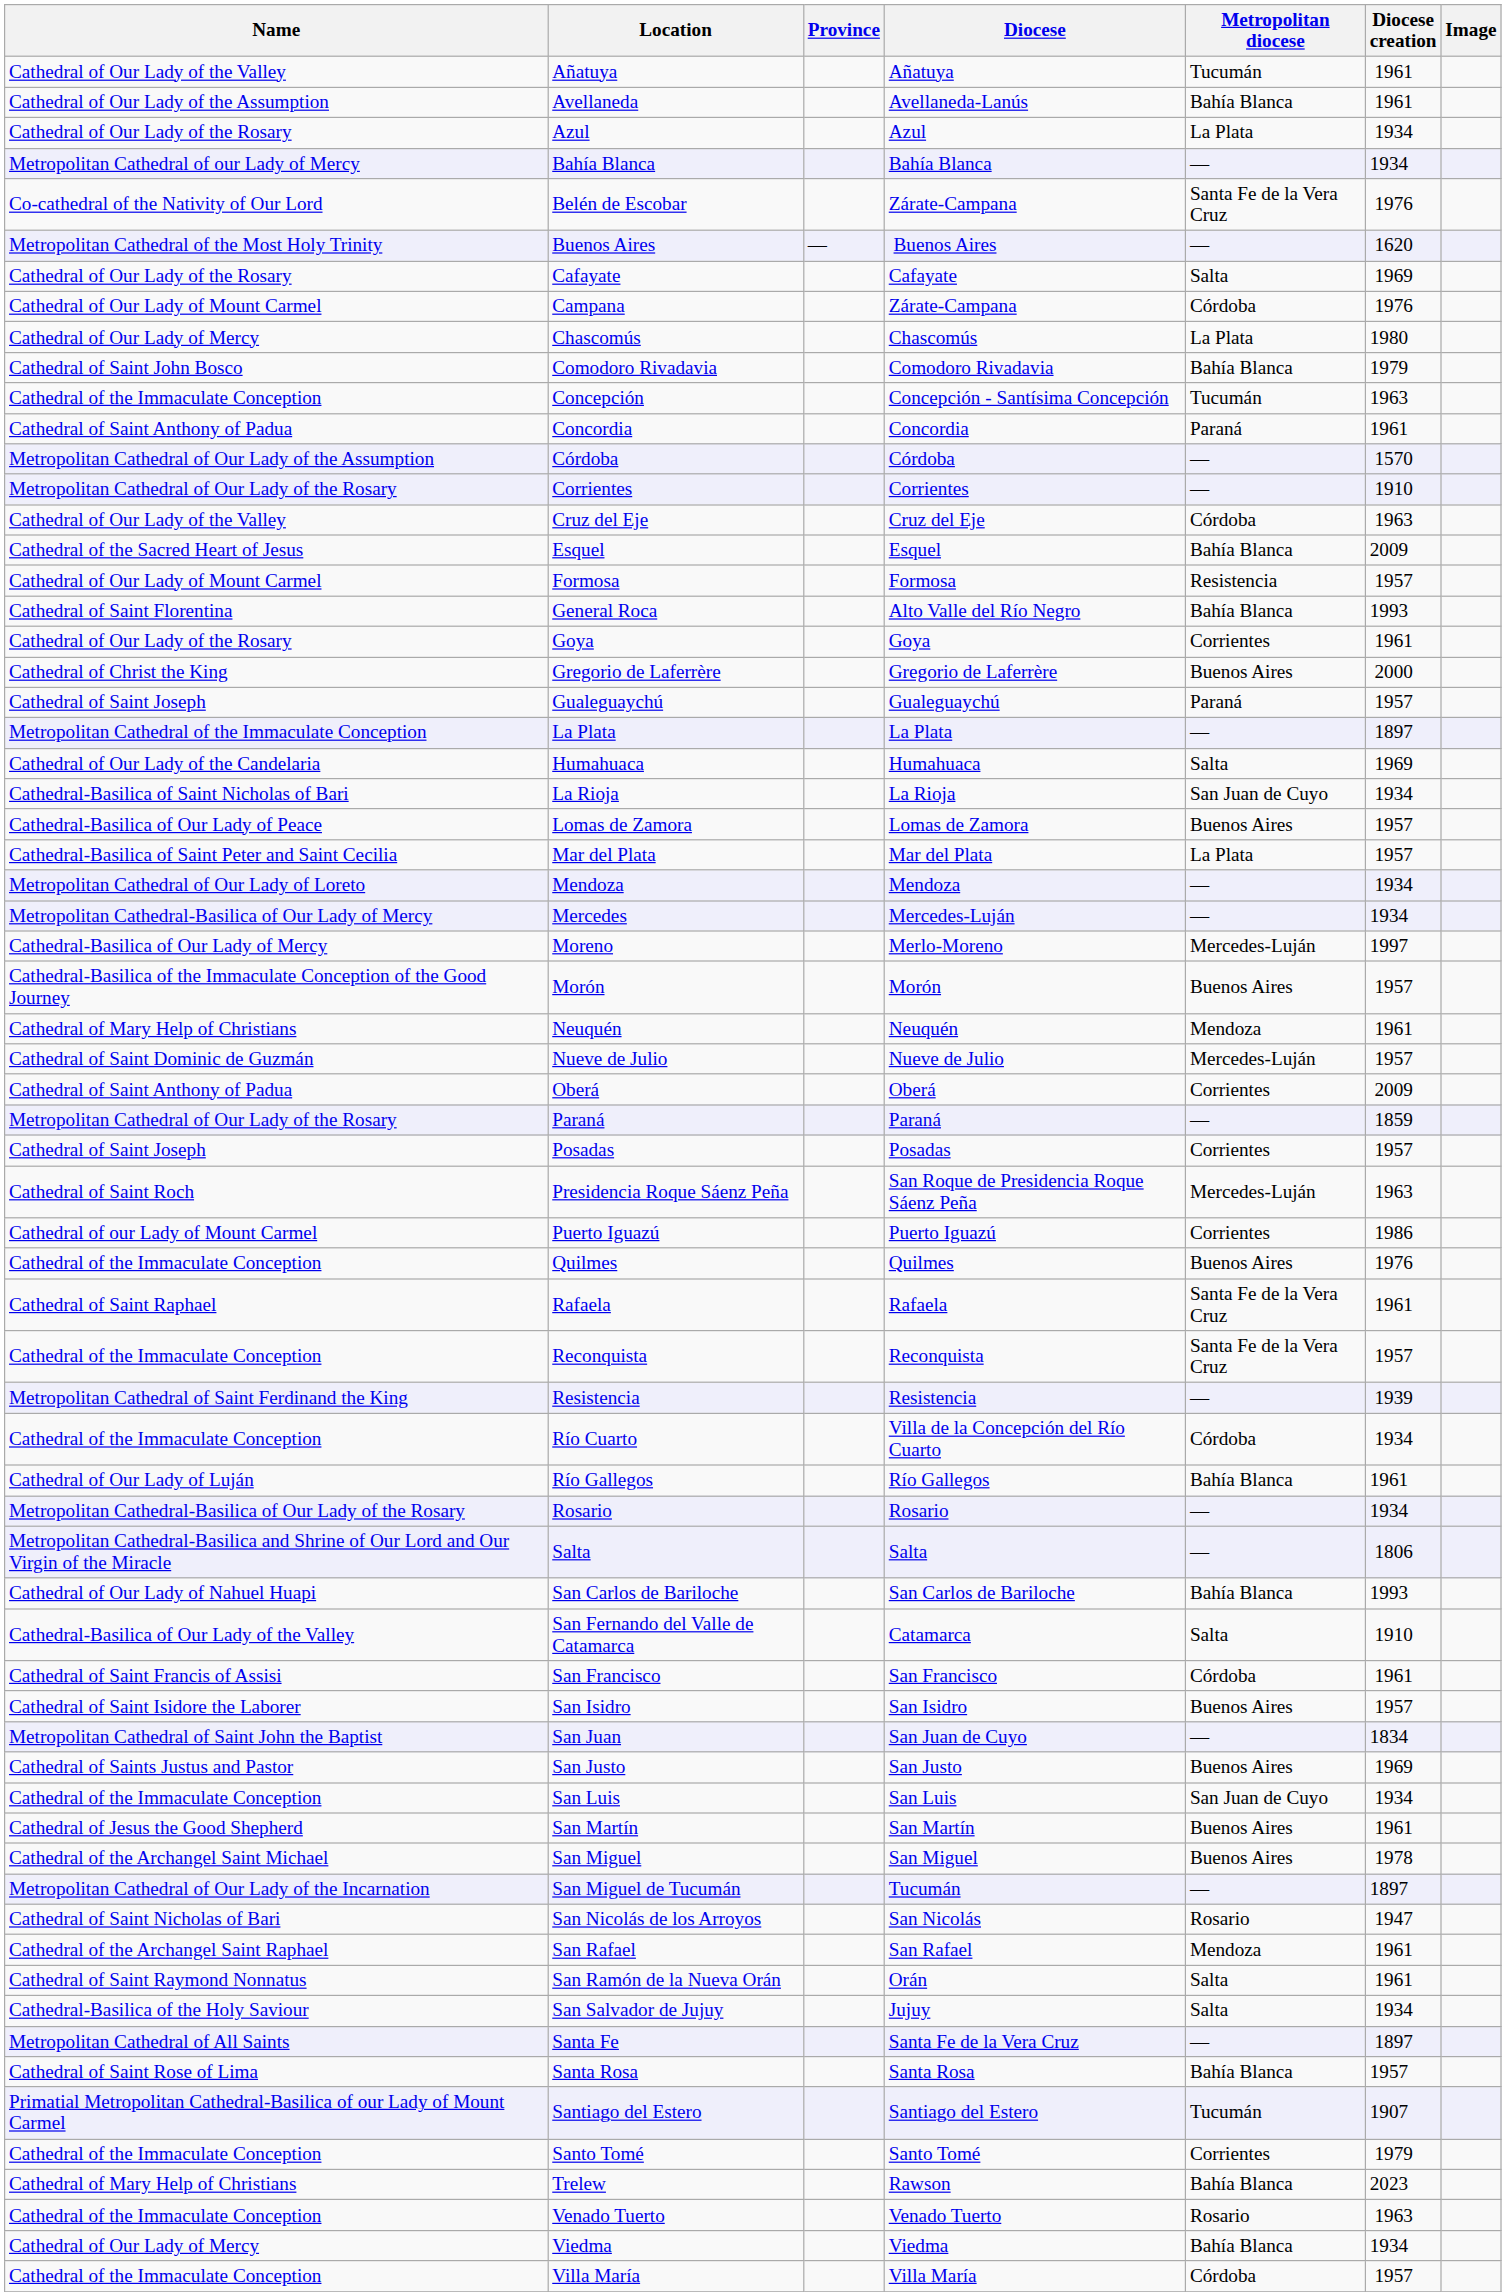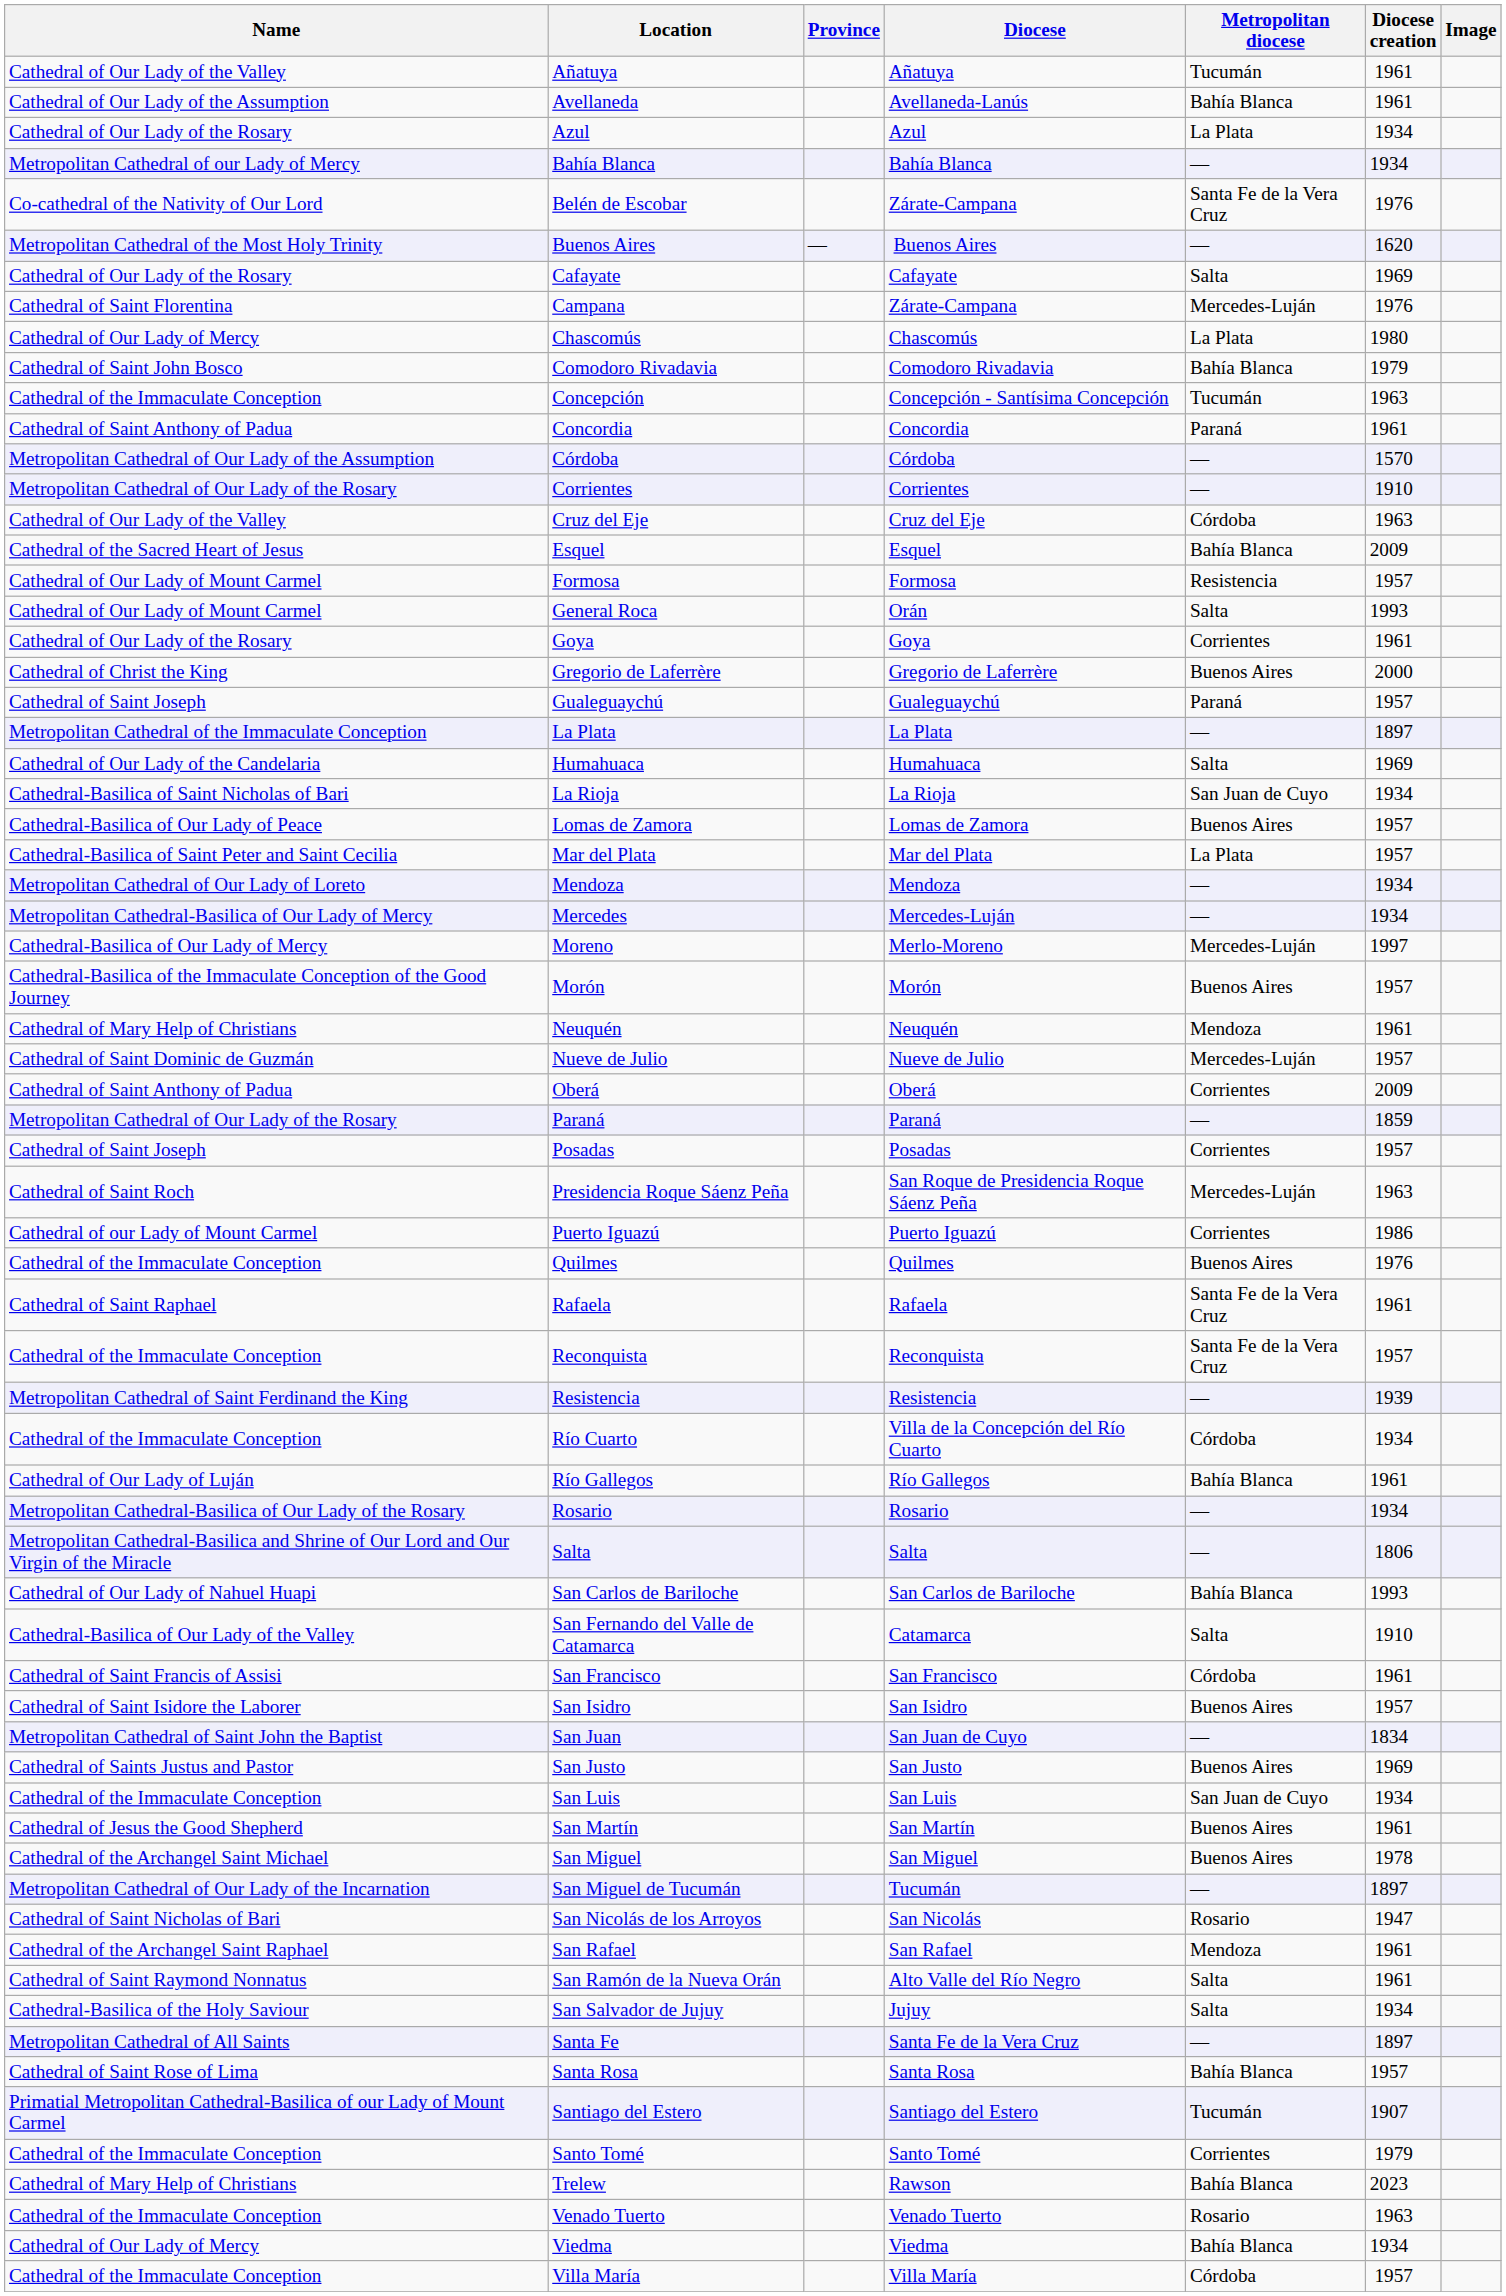Campana | Name: Cathedral of Our Lady of Mount Carmel -> Cathedral of Saint Florentina
Campana | Metropolitan diocese: Córdoba -> Mercedes-Luján
General Roca | Name: Cathedral of Saint Florentina -> Cathedral of Our Lady of Mount Carmel
General Roca | Diocese: Alto Valle del Río Negro -> Orán
General Roca | Metropolitan diocese: Bahía Blanca -> Salta
San Ramón de la Nueva Orán | Diocese: Orán -> Alto Valle del Río Negro
